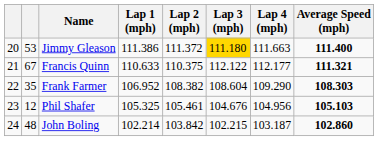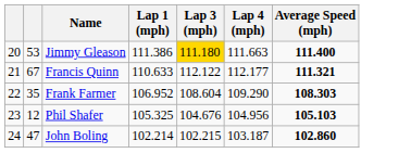- column: Lap 2 (mph) | 111.372 | 110.375 | 108.382 | 105.461 | 103.842
John Boling | column 2: 48 -> 47
